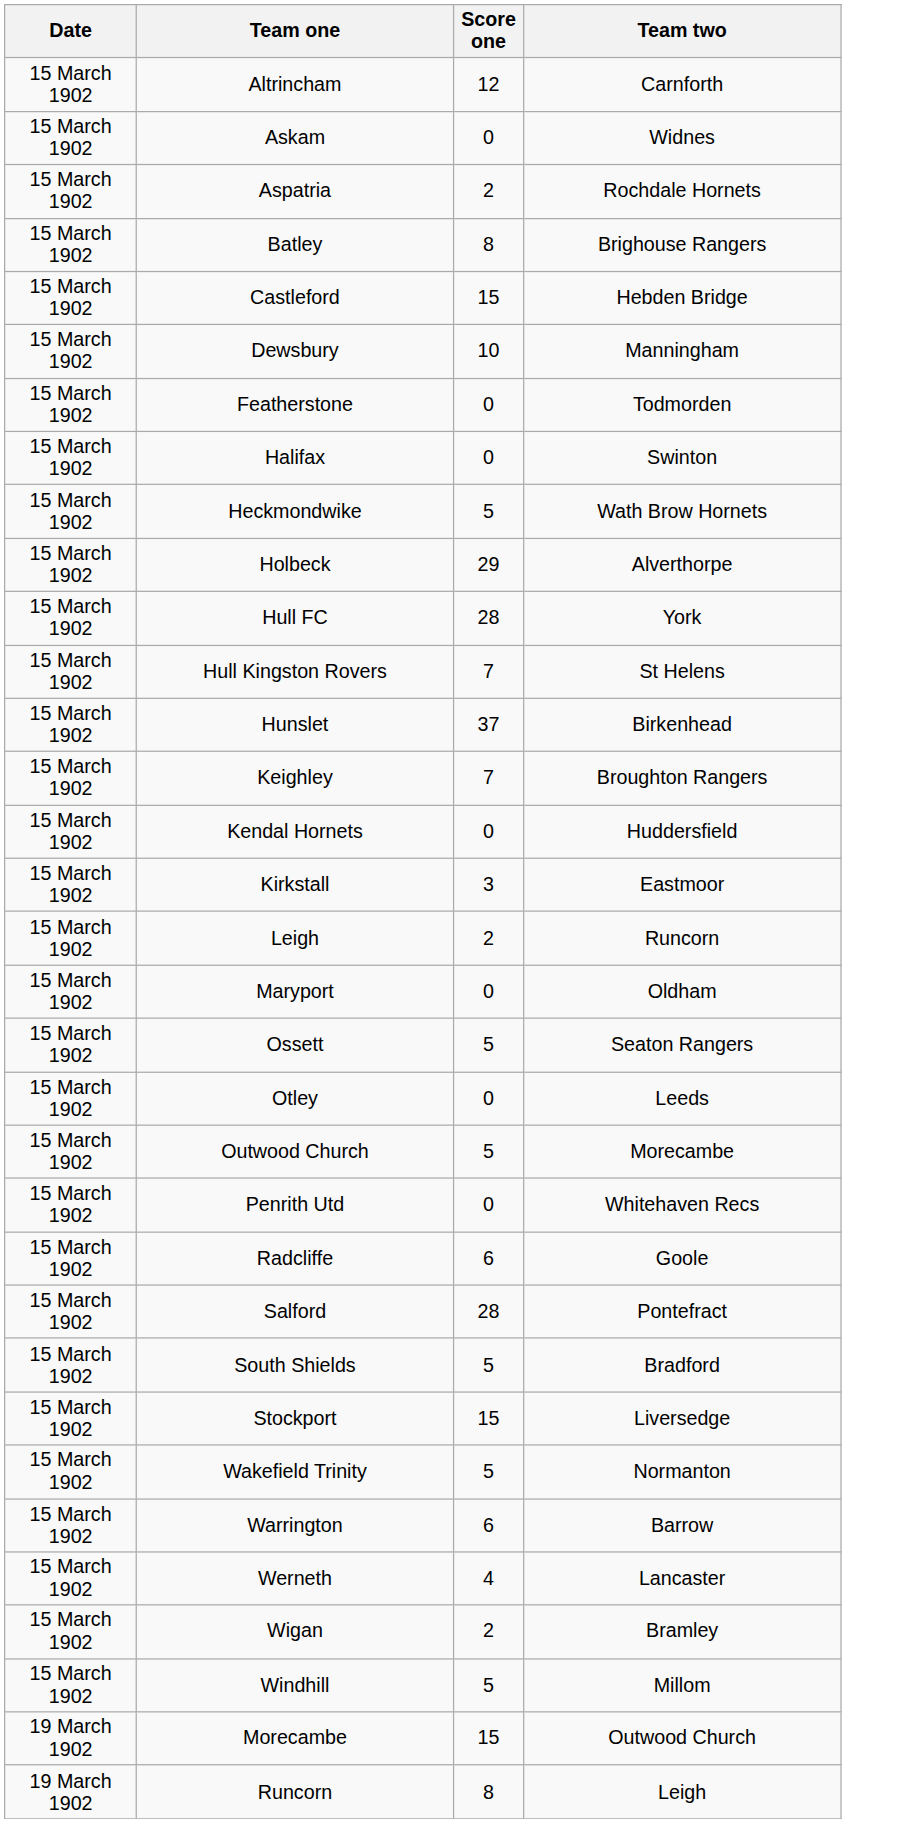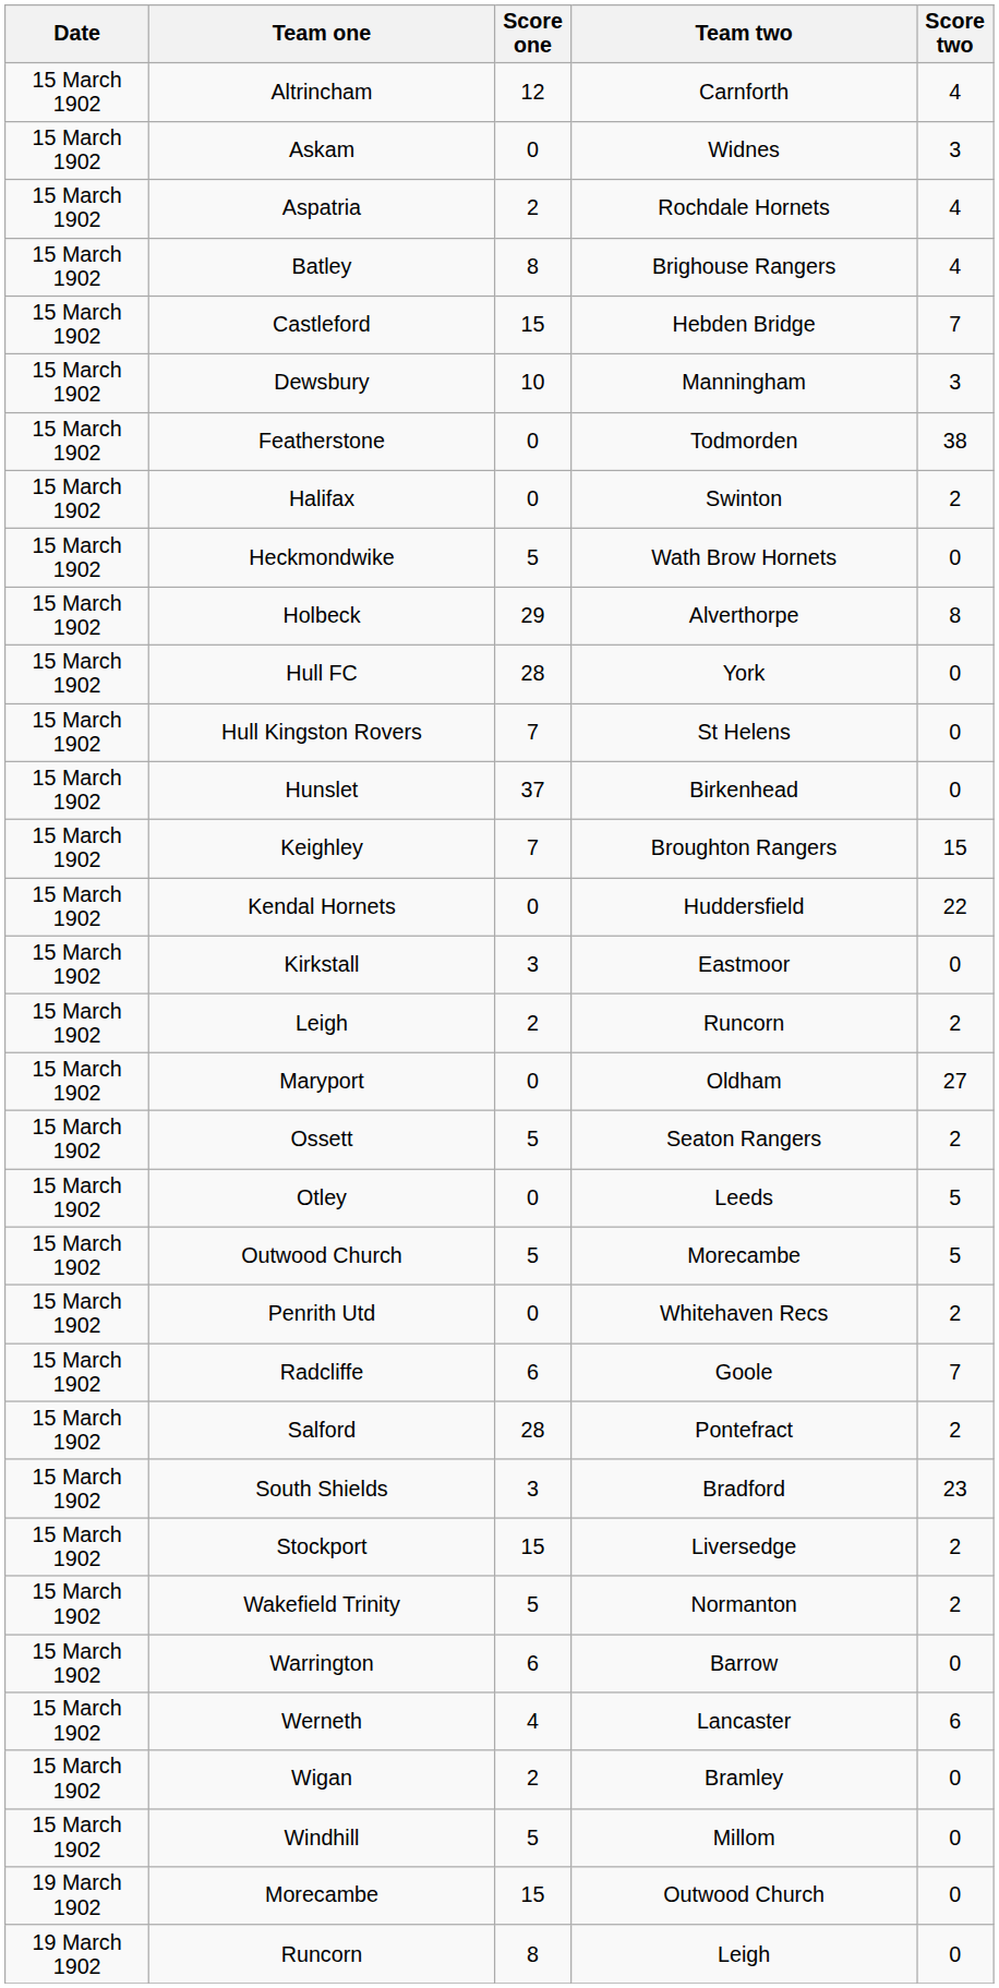+ column: Score two | 4 | 3 | 4 | 4 | 7 | 3 | 38 | 2 | 0 | 8 | 0 | 0 | 0 | 15 | 22 | 0 | 2 | 27 | 2 | 5 | 5 | 2 | 7 | 2 | 23 | 2 | 2 | 0 | 6 | 0 | 0 | 0 | 0
South Shields | Score one: 5 -> 3
